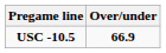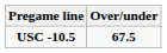USC -10.5 | Over/under: 66.9 -> 67.5
